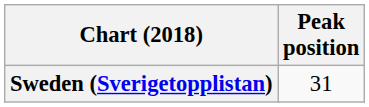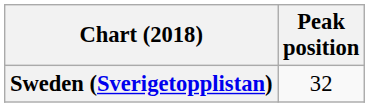Sweden (Sverigetopplistan) | Peak position: 31 -> 32
